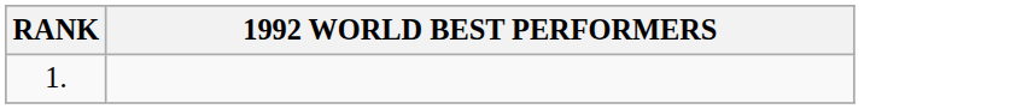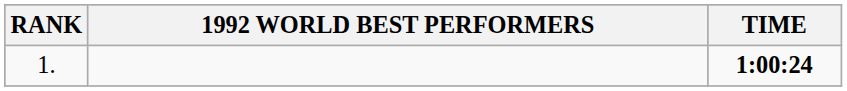+ column: TIME | 1:00:24
